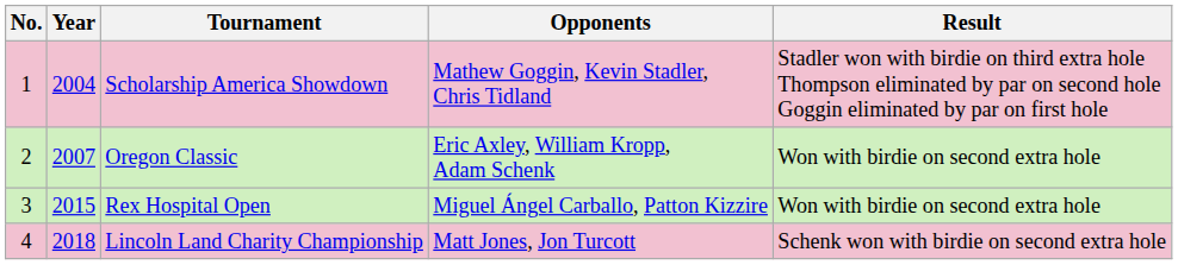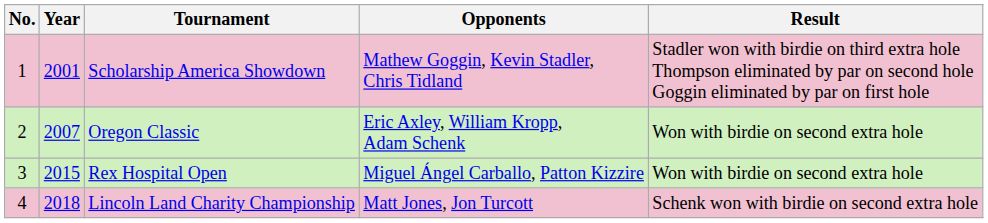Scholarship America Showdown | Year: 2004 -> 2001
